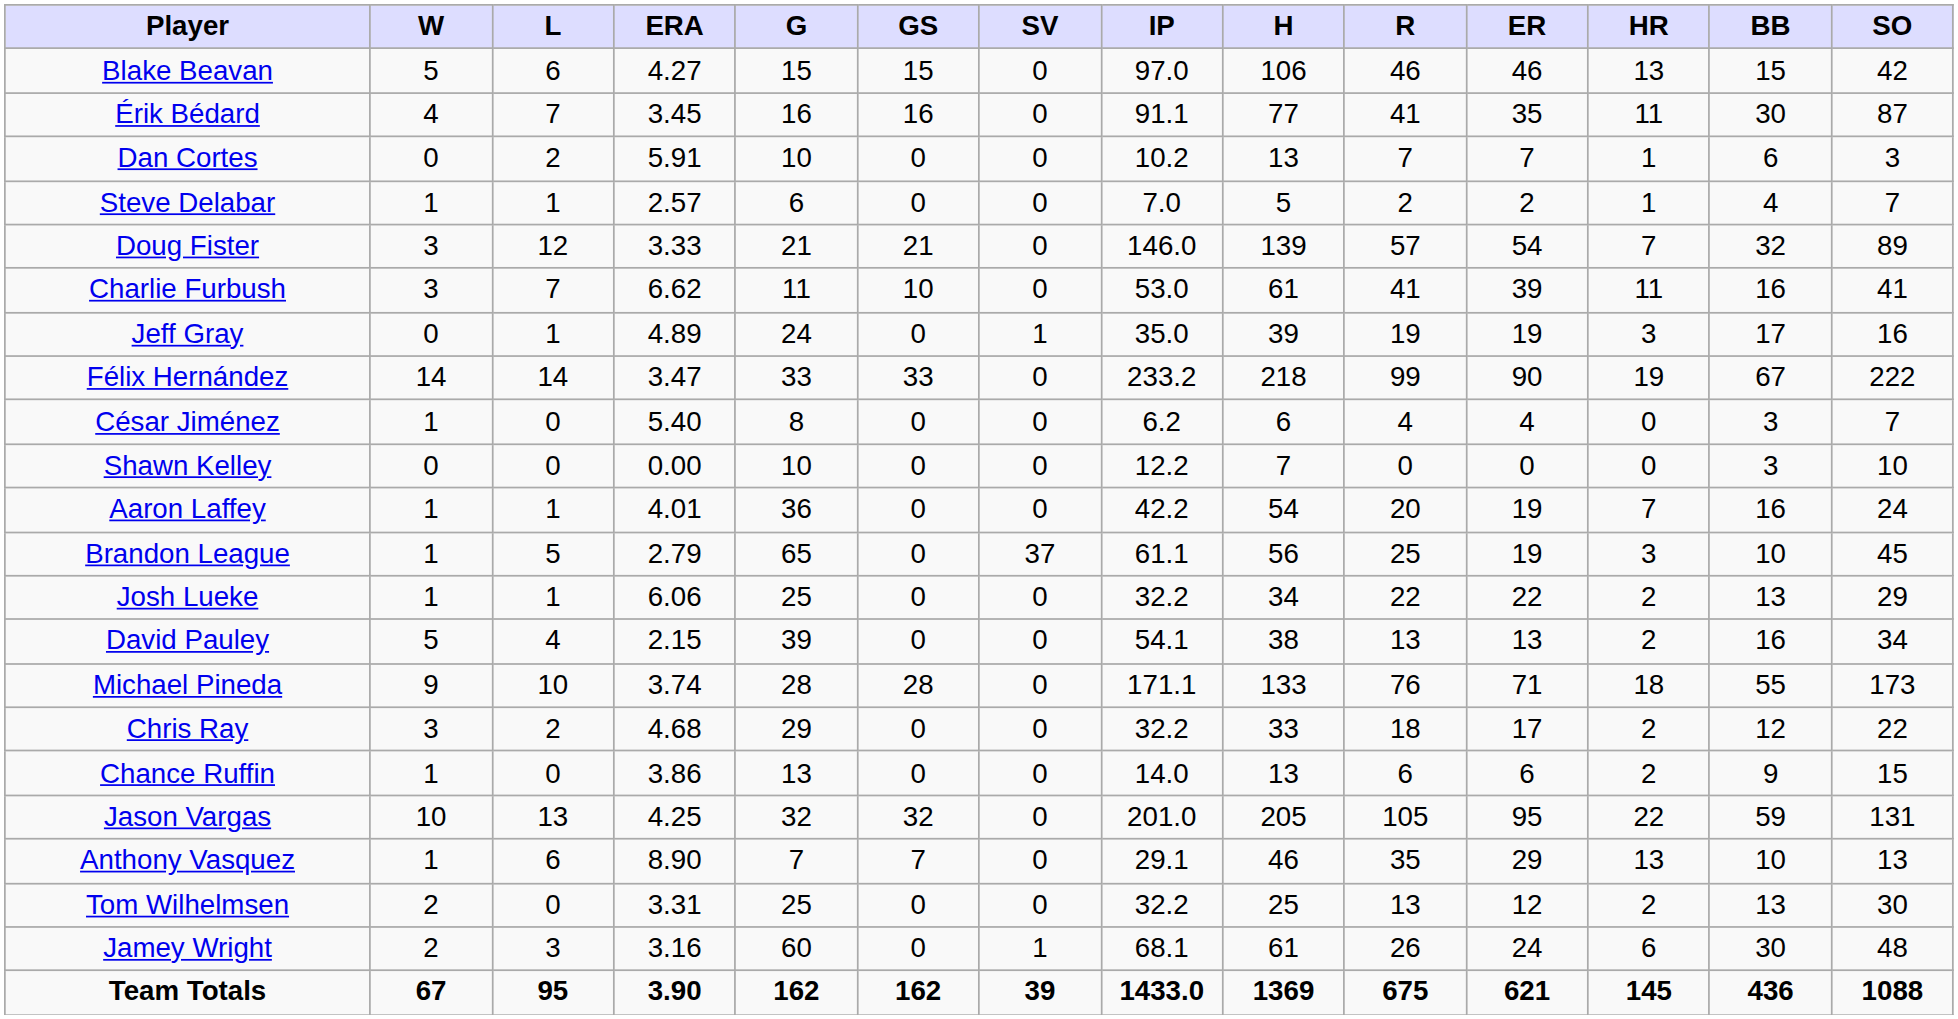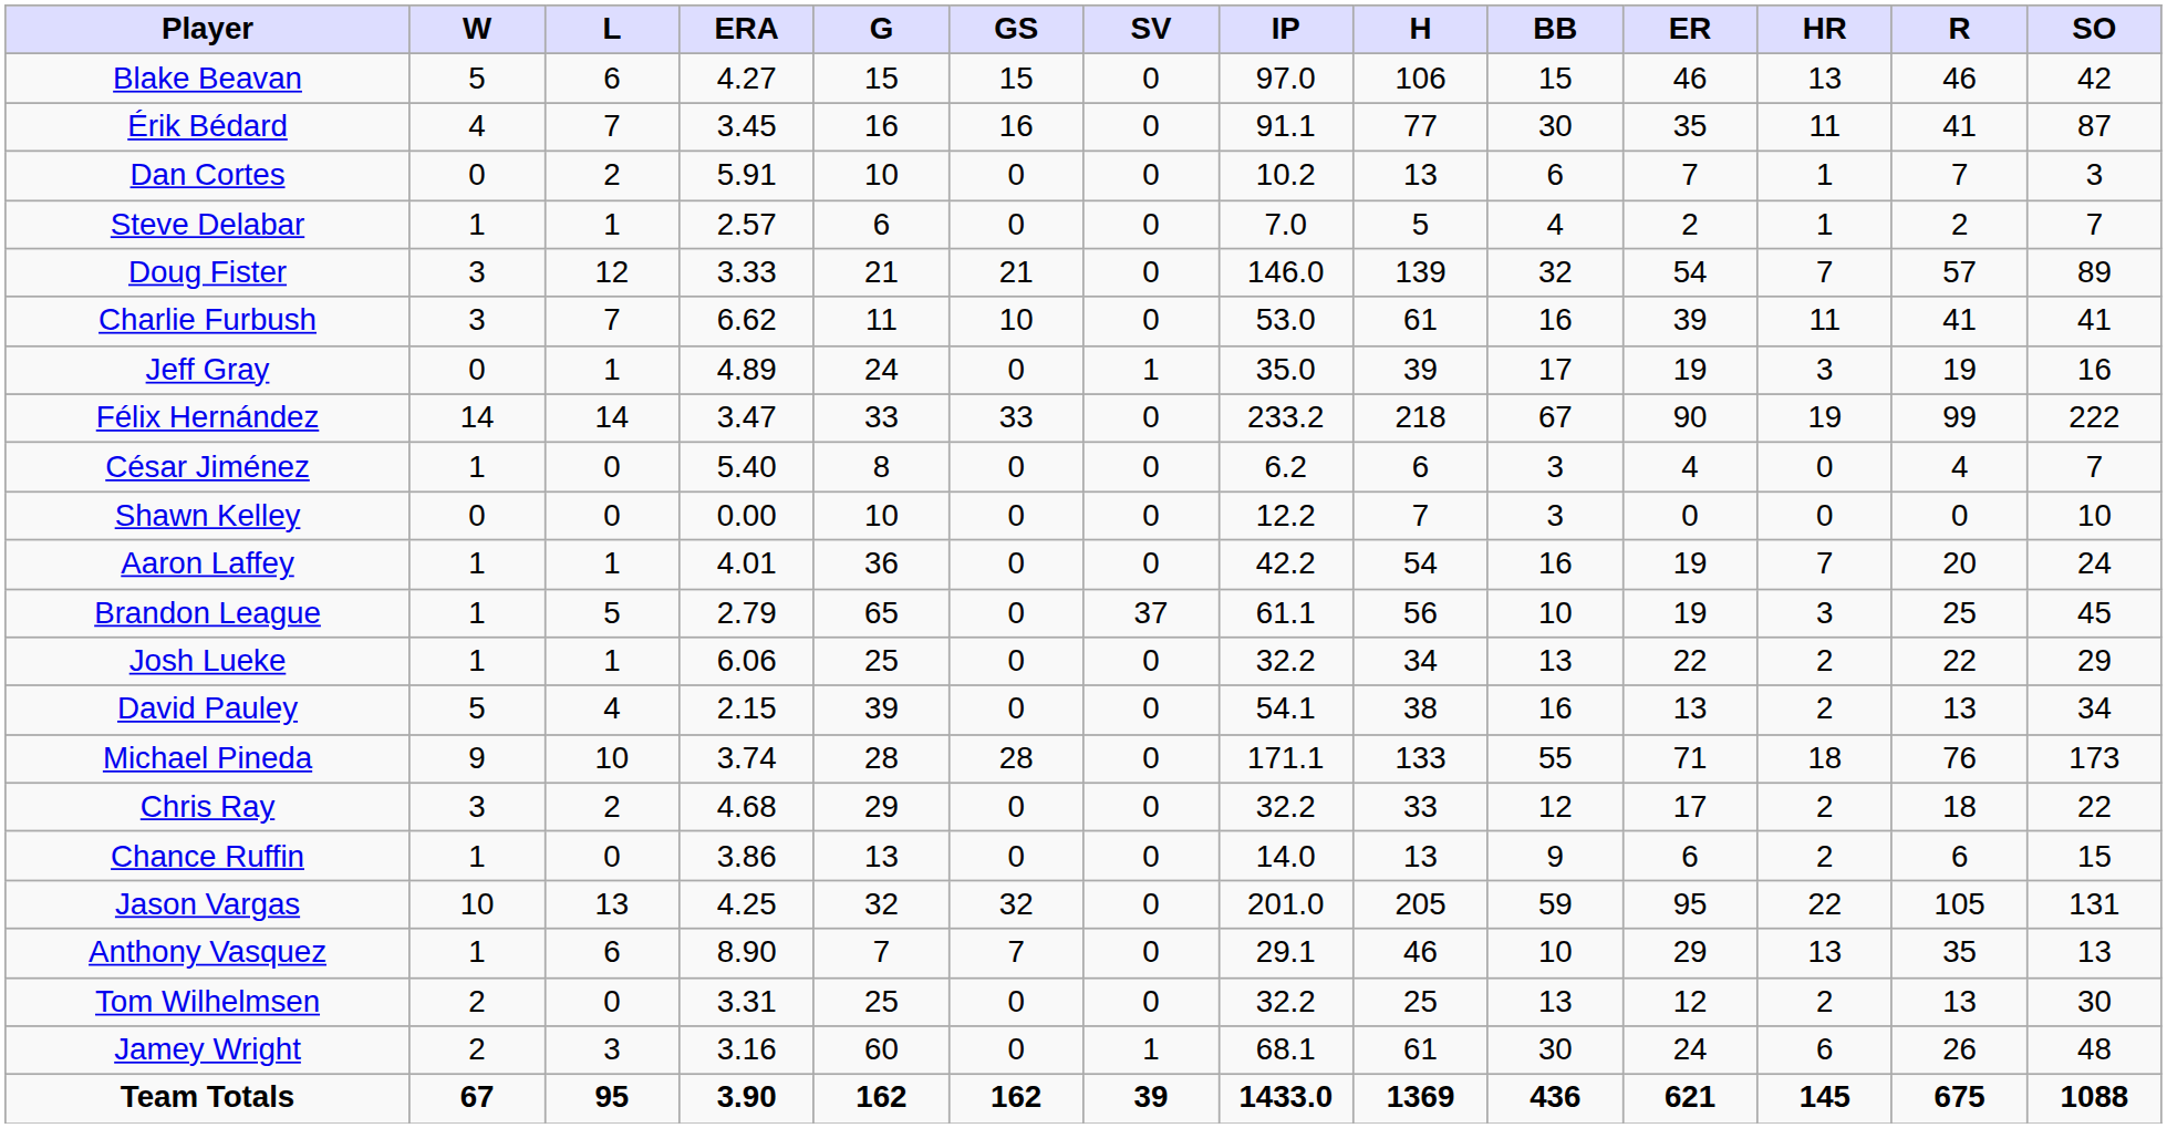columns swapped: R <-> BB
